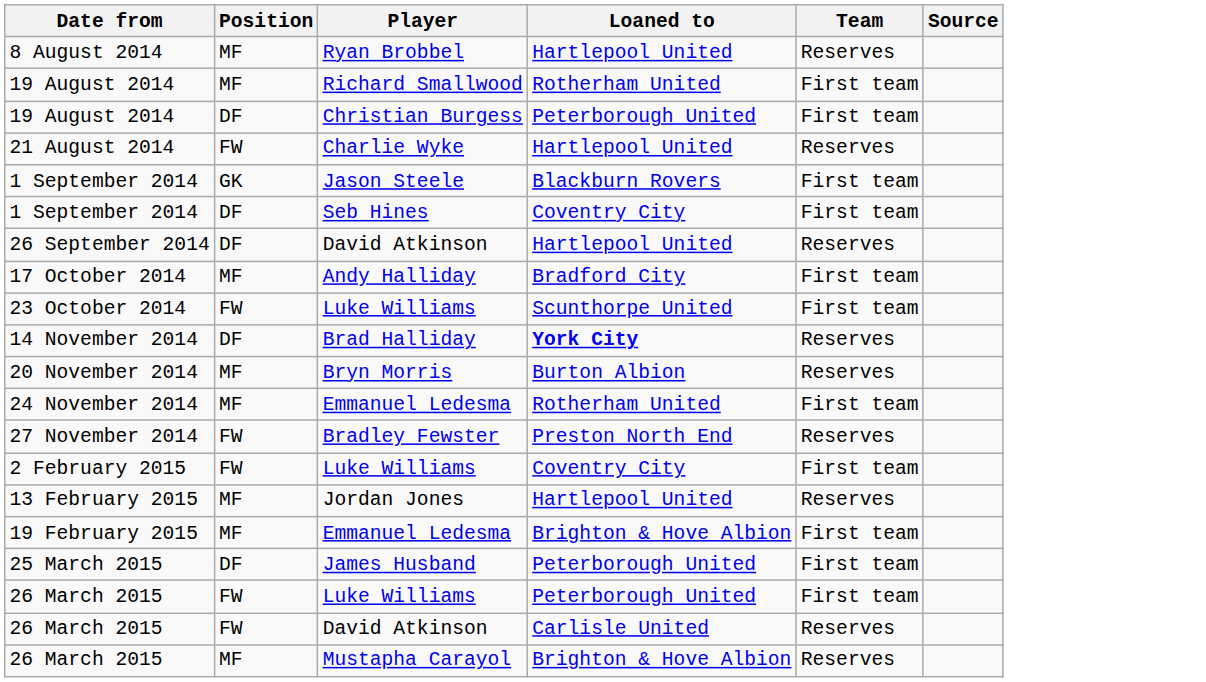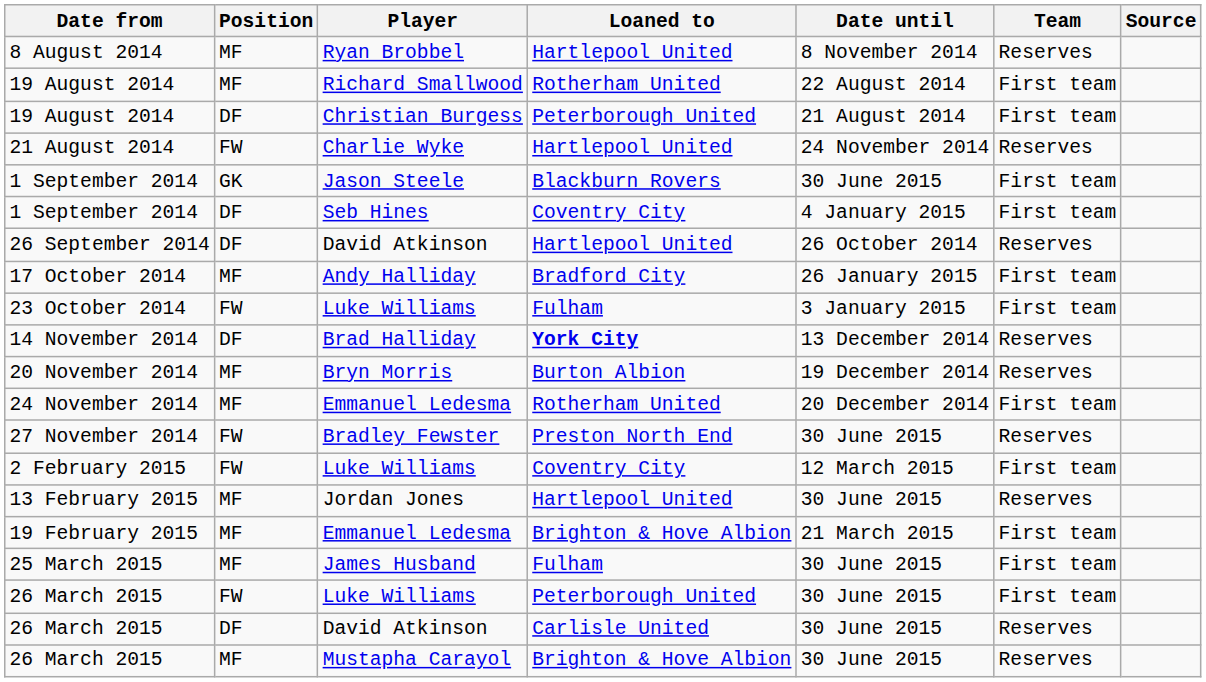+ column: Date until | 8 November 2014 | 22 August 2014 | 21 August 2014 | 24 November 2014 | 30 June 2015 | 4 January 2015 | 26 October 2014 | 26 January 2015 | 3 January 2015 | 13 December 2014 | 19 December 2014 | 20 December 2014 | 30 June 2015 | 12 March 2015 | 30 June 2015 | 21 March 2015 | 30 June 2015 | 30 June 2015 | 30 June 2015 | 30 June 2015
23 October 2014 | Loaned to: Scunthorpe United -> Fulham
25 March 2015 | Position: DF -> MF
25 March 2015 | Loaned to: Peterborough United -> Fulham
26 March 2015 / David Atkinson | Position: FW -> DF
